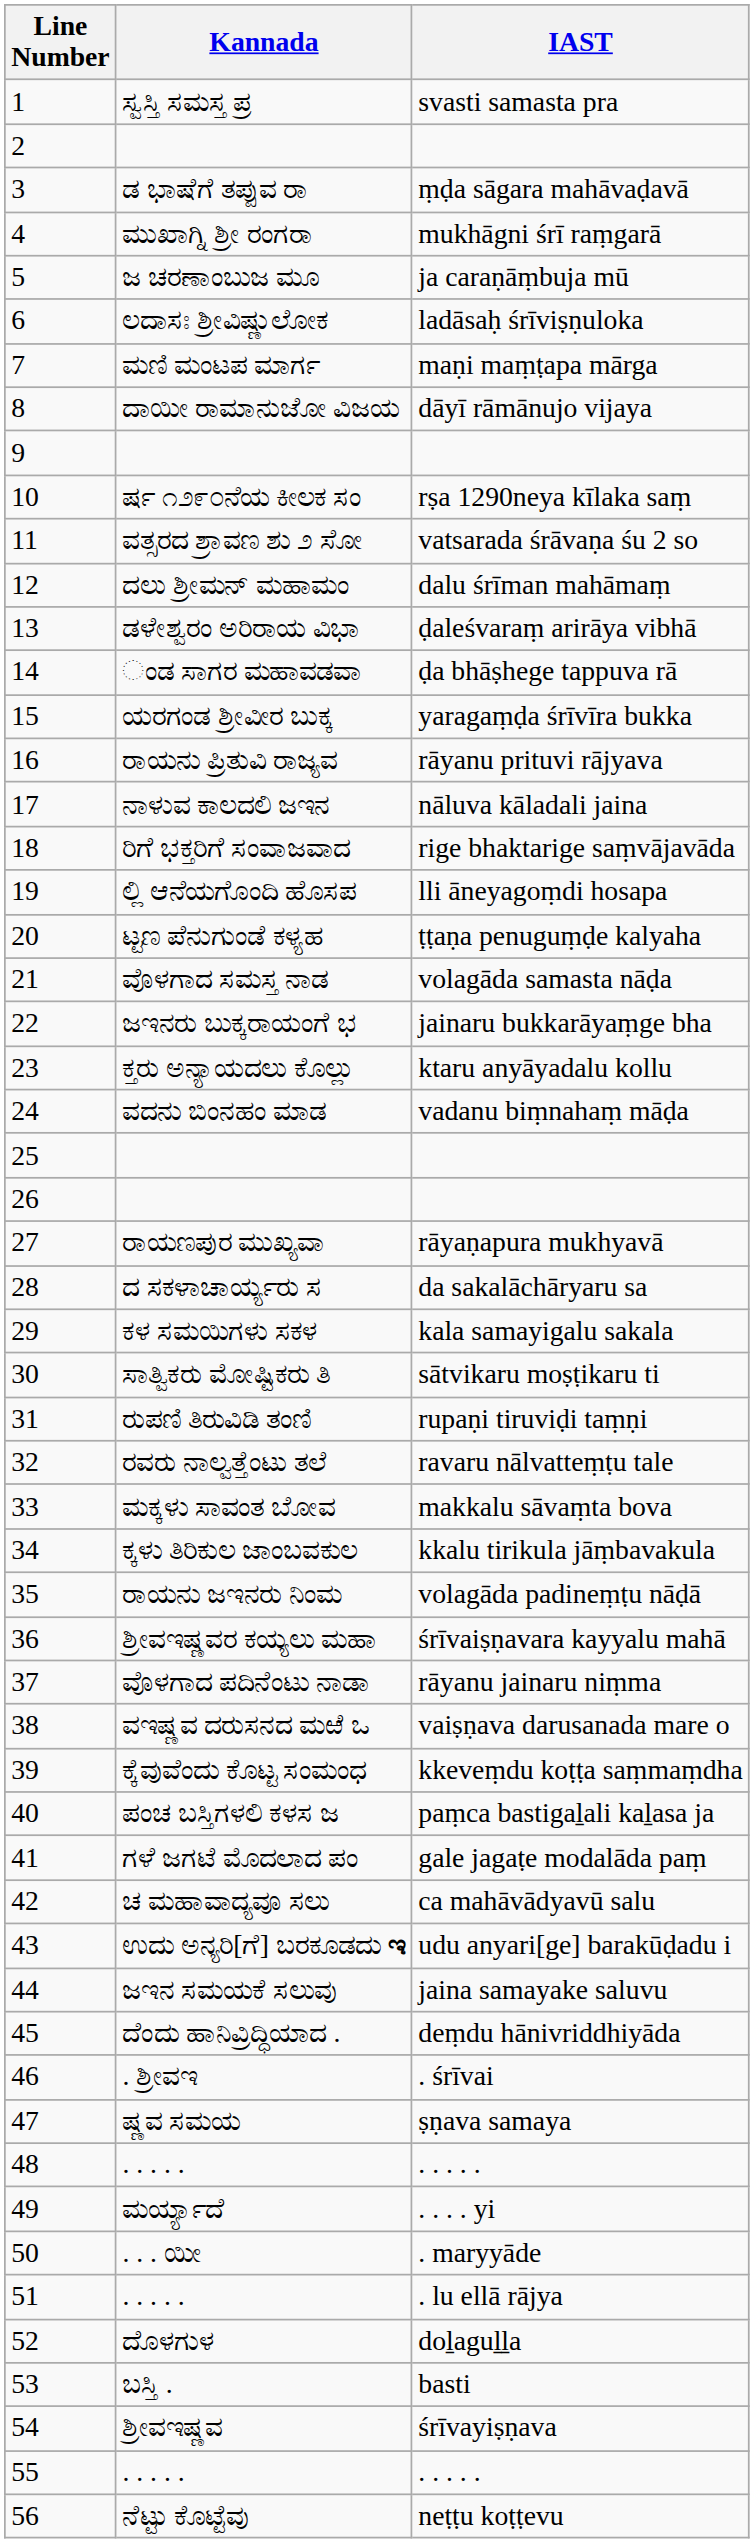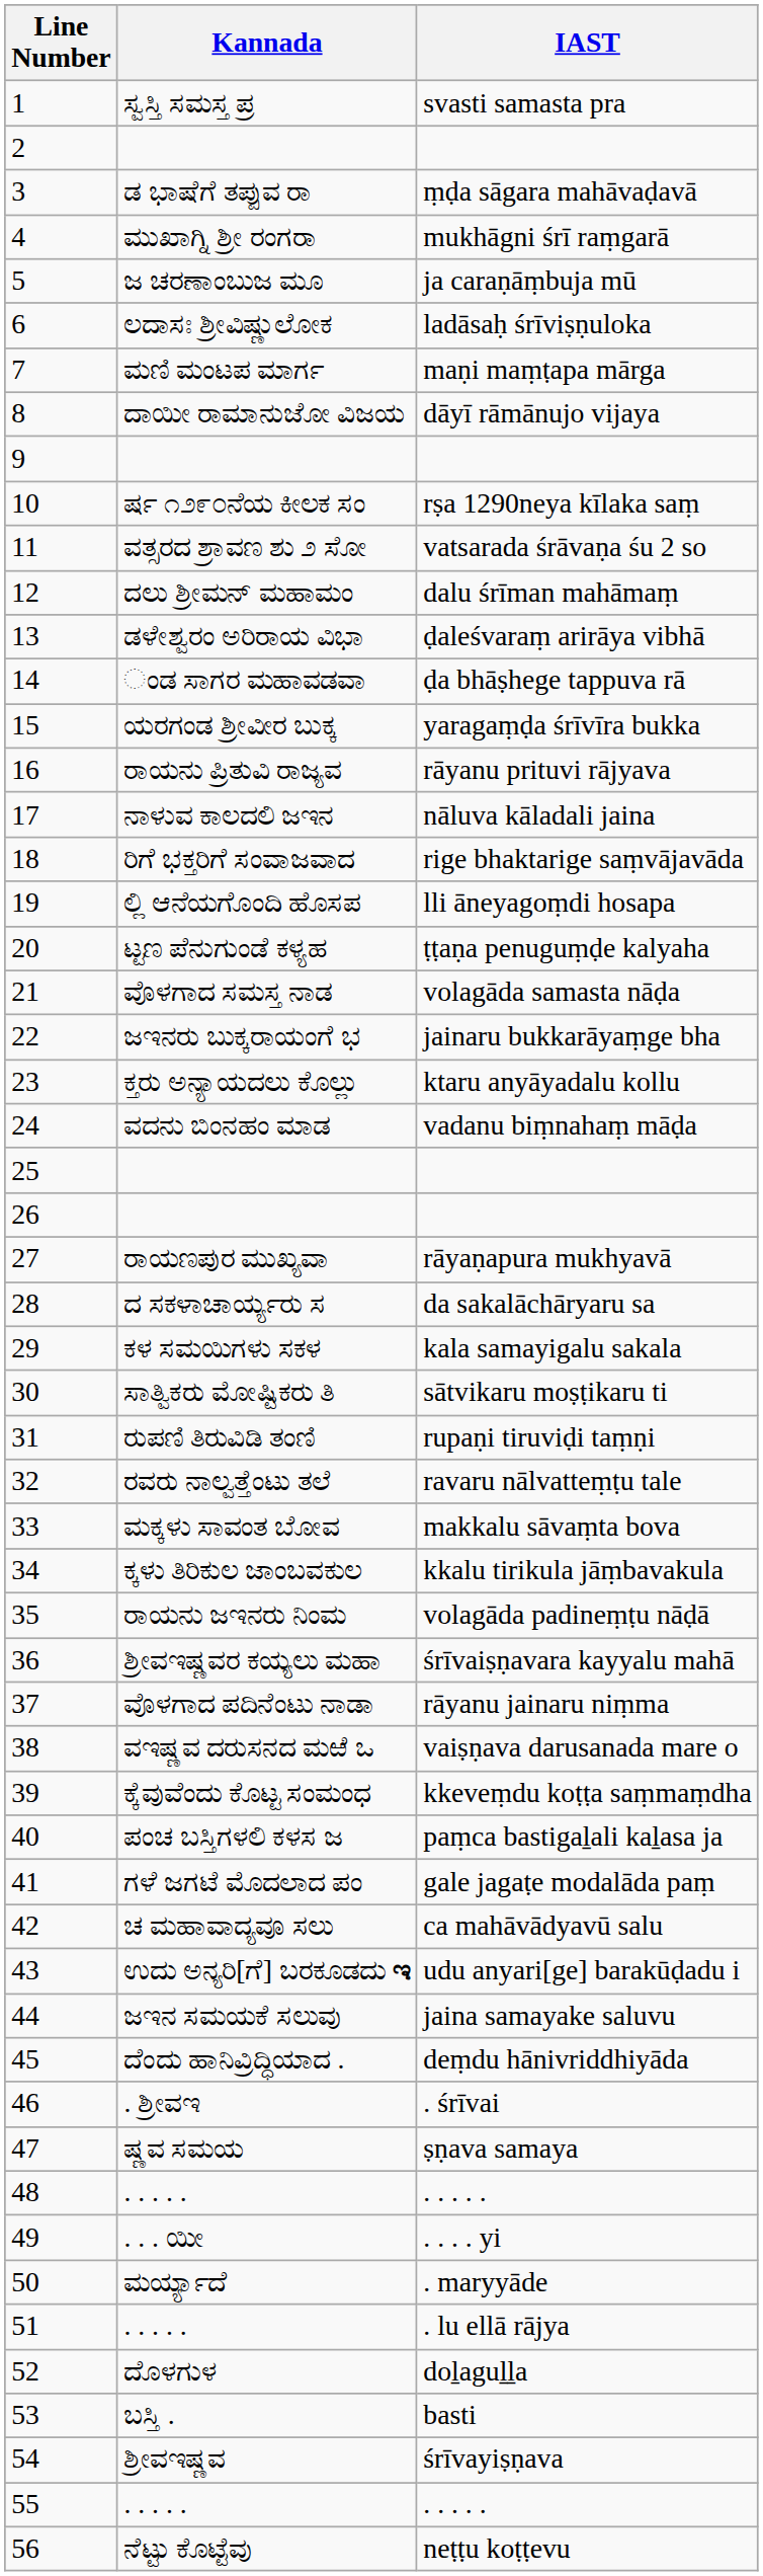. . . . yi | Kannada: ಮರ್ಯ್ಯಾದೆ -> . . . ಯೀ
. maryyāde | Kannada: . . . ಯೀ -> ಮರ್ಯ್ಯಾದೆ
